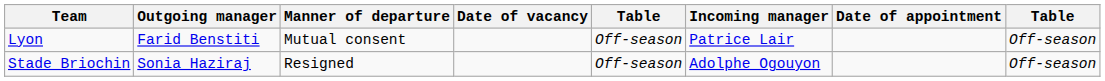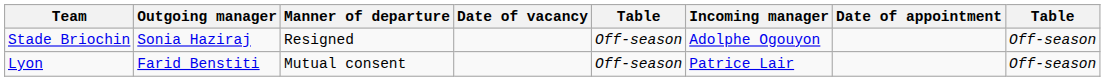rows swapped: Lyon <-> Stade Briochin
